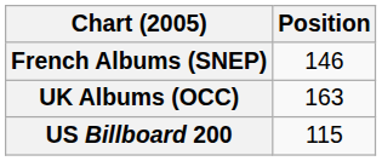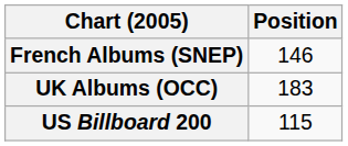UK Albums (OCC) | Position: 163 -> 183
